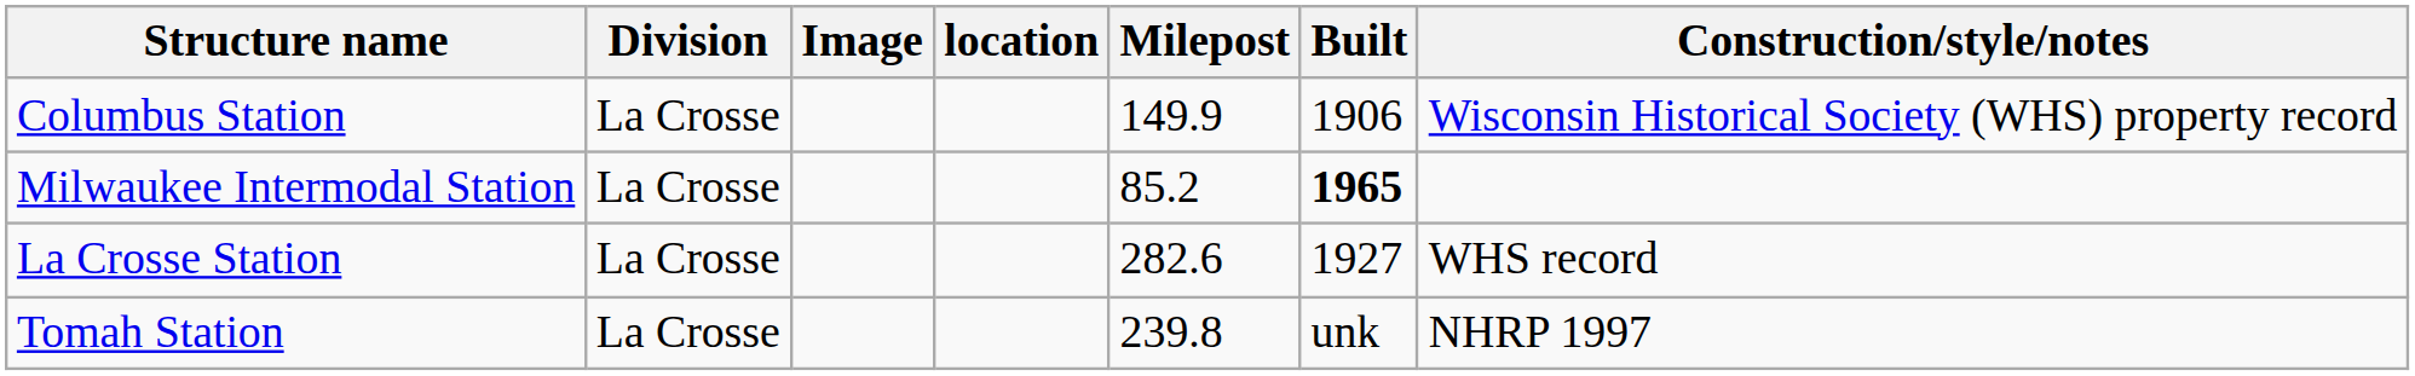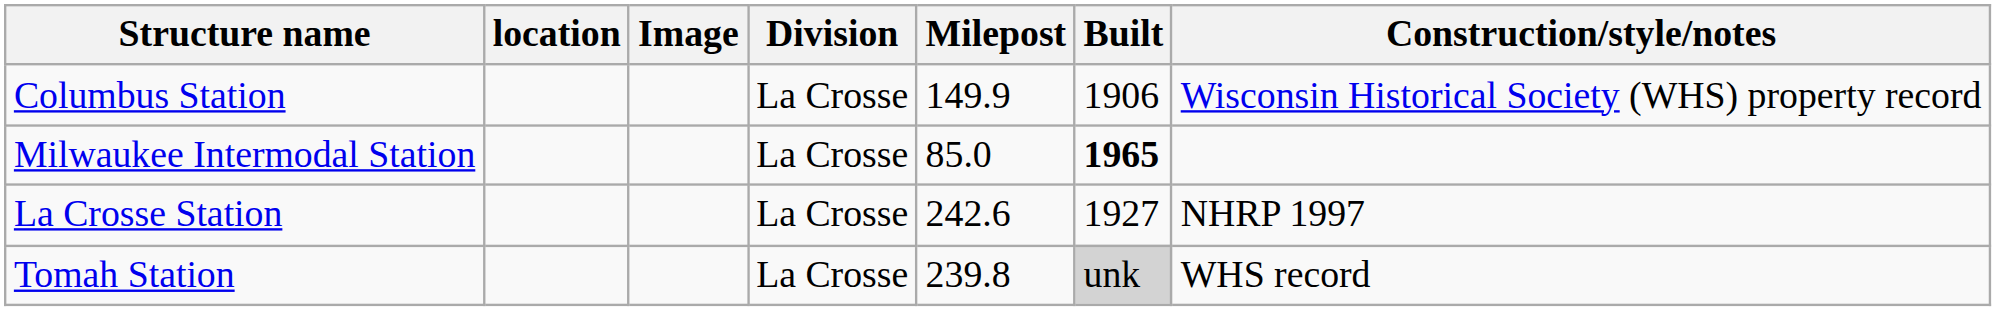columns swapped: location <-> Division
Milwaukee Intermodal Station | Milepost: 85.2 -> 85.0
La Crosse Station | Milepost: 282.6 -> 242.6
La Crosse Station | Construction/style/notes: WHS record -> NHRP 1997
Tomah Station | Built: no background -> lightgrey background
Tomah Station | Construction/style/notes: NHRP 1997 -> WHS record
